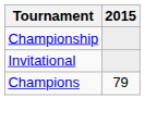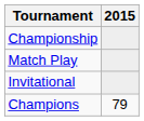+ row: Match Play
